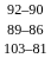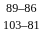- row: 92–90
